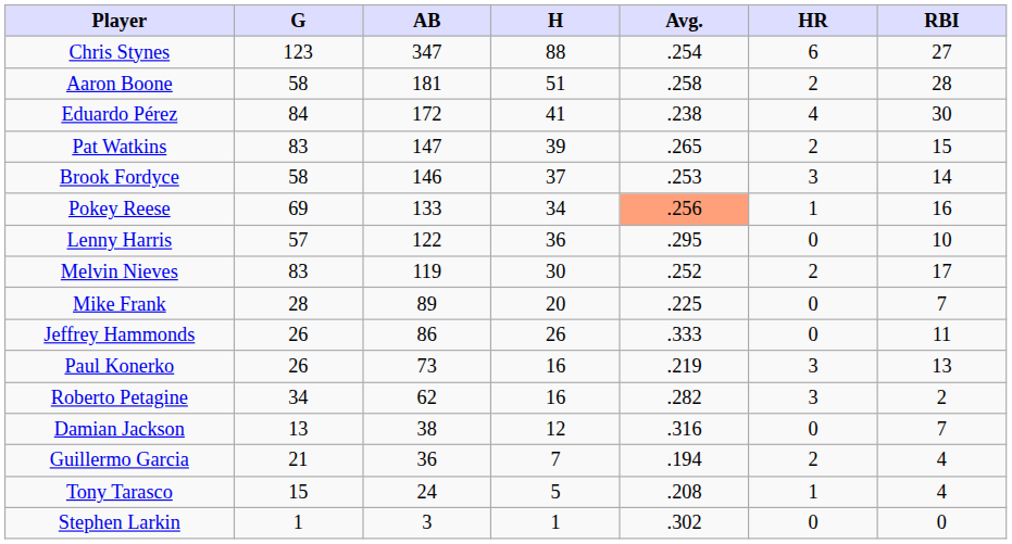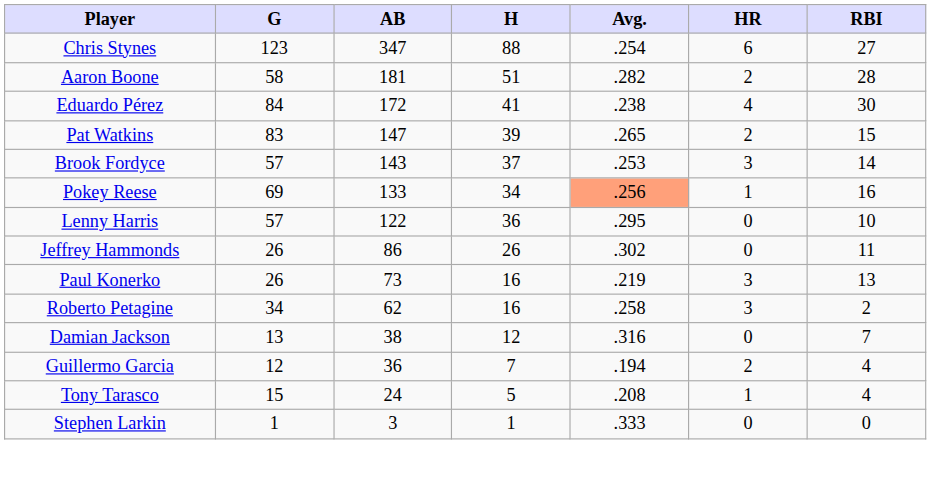Aaron Boone | Avg.: .258 -> .282
Brook Fordyce | G: 58 -> 57
Brook Fordyce | AB: 146 -> 143
- row: Melvin Nieves | 83 | 119 | 30 | .252 | 2 | 17
- row: Mike Frank | 28 | 89 | 20 | .225 | 0 | 7
Jeffrey Hammonds | Avg.: .333 -> .302
Roberto Petagine | Avg.: .282 -> .258
Guillermo Garcia | G: 21 -> 12
Stephen Larkin | Avg.: .302 -> .333
